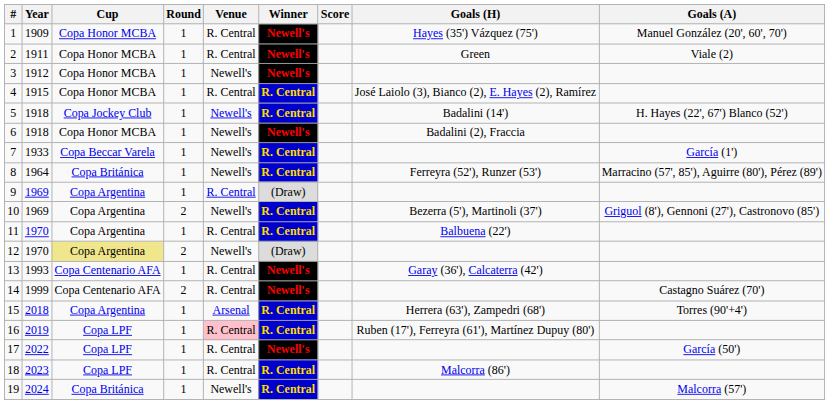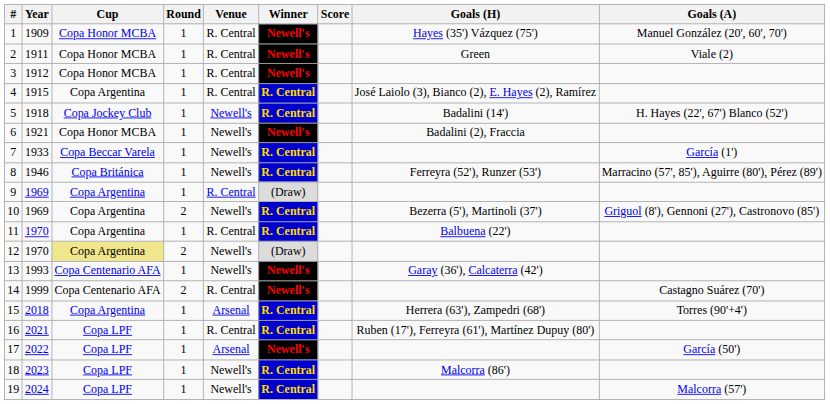3 | Venue: Newell's -> R. Central
4 | Cup: Copa Honor MCBA -> Copa Argentina
6 | Year: 1918 -> 1921
8 | Year: 1964 -> 1946
13 | Venue: R. Central -> Newell's
16 | Year: 2019 -> 2021
16 | Venue: pink background -> no background
17 | Venue: R. Central -> Arsenal
18 | Venue: R. Central -> Newell's
19 | Cup: Copa Británica -> Copa LPF
